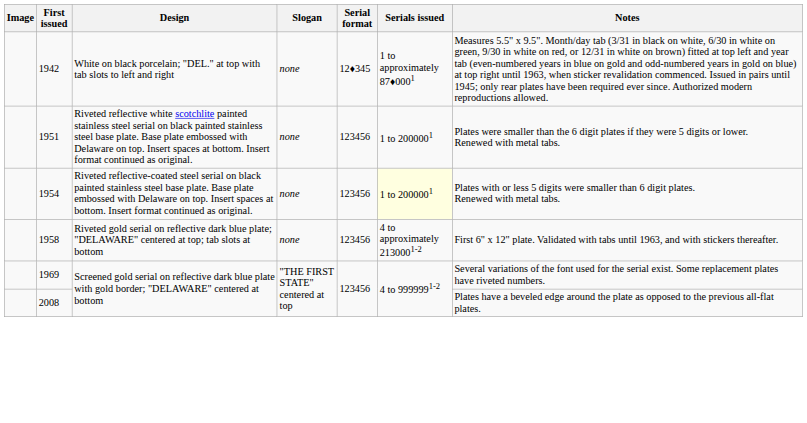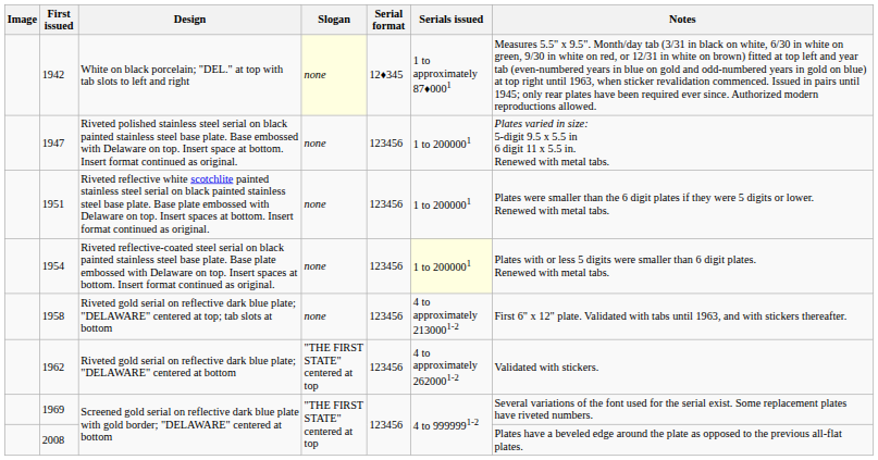1942 | Slogan: no background -> lightyellow background
+ row: 1947 | Riveted polished stainless steel serial on black painted stainless steel base plate. Base embossed with Delaware on top. Insert space at bottom. Insert format continued as original. | none | 123456 | 1 to 2000001 | Plates varied in size: 5-digit 9.5 x 5.5 in 6 digit 11 x 5.5 in. Renewed with metal tabs.
+ row: 1962 | Riveted gold serial on reflective dark blue plate; "DELAWARE" centered at bottom | "THE FIRST STATE" centered at top | 123456 | 4 to approximately 2620001-2 | Validated with stickers.
